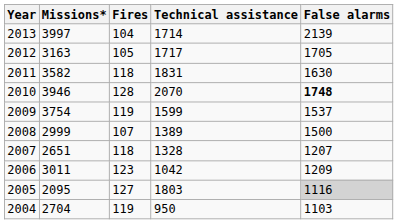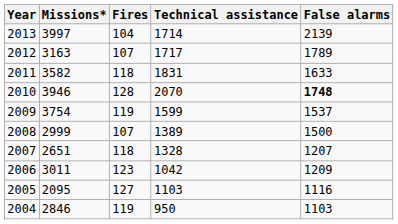2012 | Fires: 105 -> 107
2012 | False alarms: 1705 -> 1789
2011 | False alarms: 1630 -> 1633
2005 | Technical assistance: 1803 -> 1103
2005 | False alarms: lightgrey background -> no background
2004 | Missions*: 2704 -> 2846
